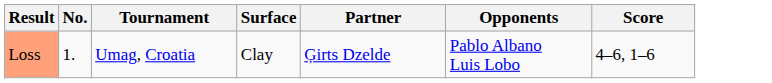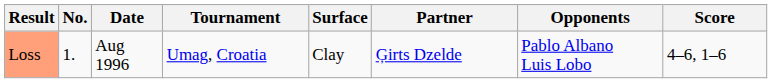+ column: Date | Aug 1996
